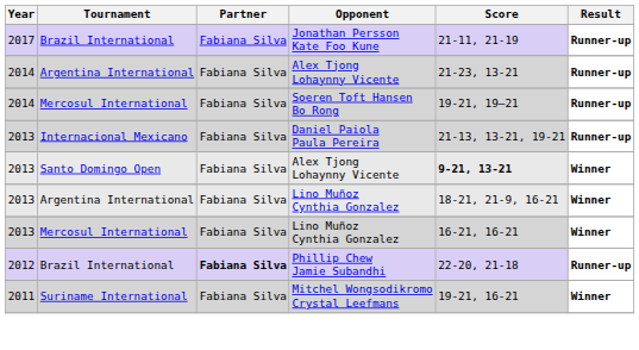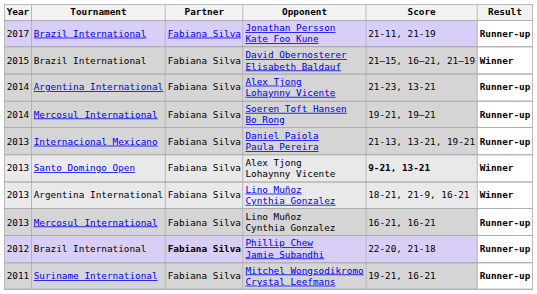+ row: 2015 | Brazil International | Fabiana Silva | David Obernosterer Elisabeth Baldauf | 21–15, 16–21, 21–19 | Winner
Mercosul International / Lino Muñoz Cynthia Gonzalez | Result: Winner -> Runner-up
Mitchel Wongsodikromo Crystal Leefmans | Result: Winner -> Runner-up
